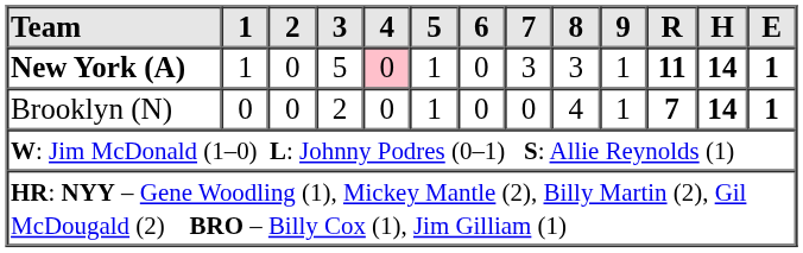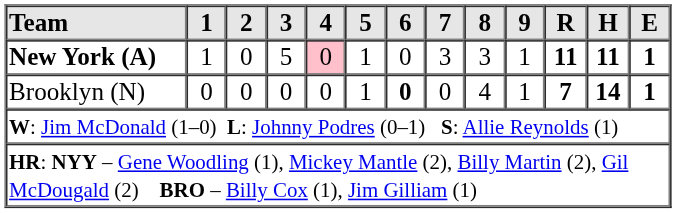New York (A) | H: 14 -> 11
Brooklyn (N) | 3: 2 -> 0
Brooklyn (N) | 6: normal -> bold
